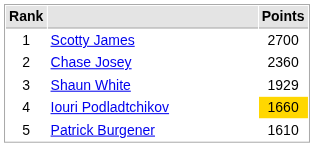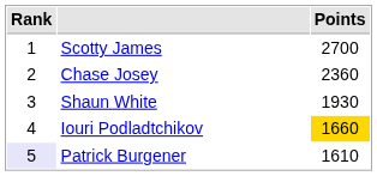Shaun White | Points: 1929 -> 1930
Patrick Burgener | Rank: no background -> lavender background
